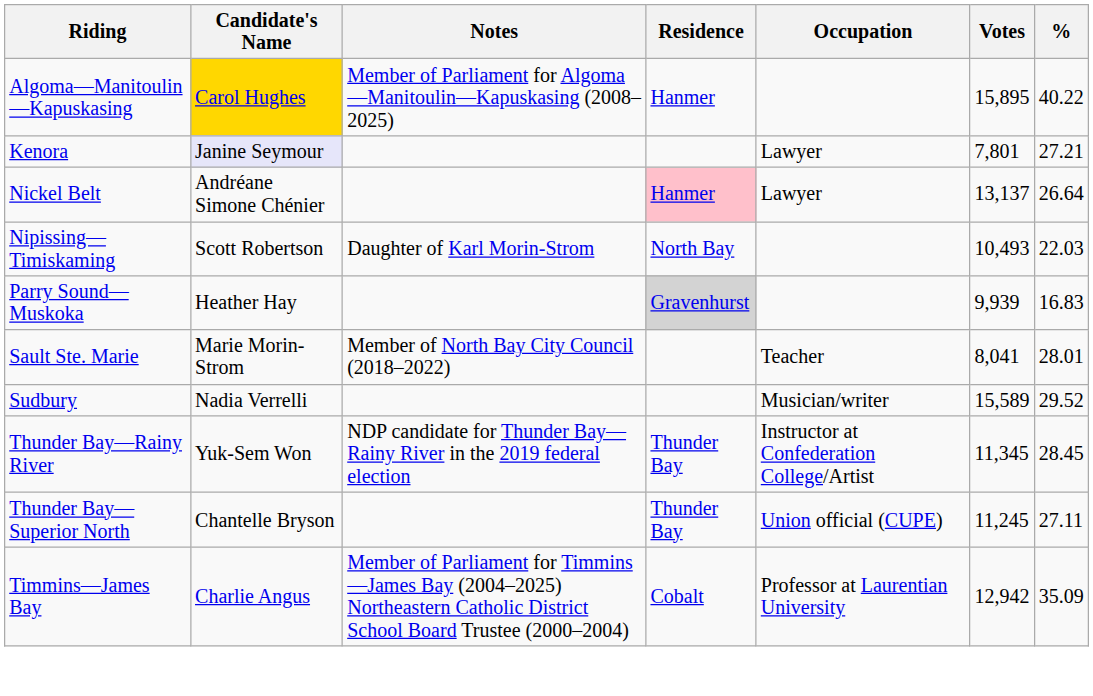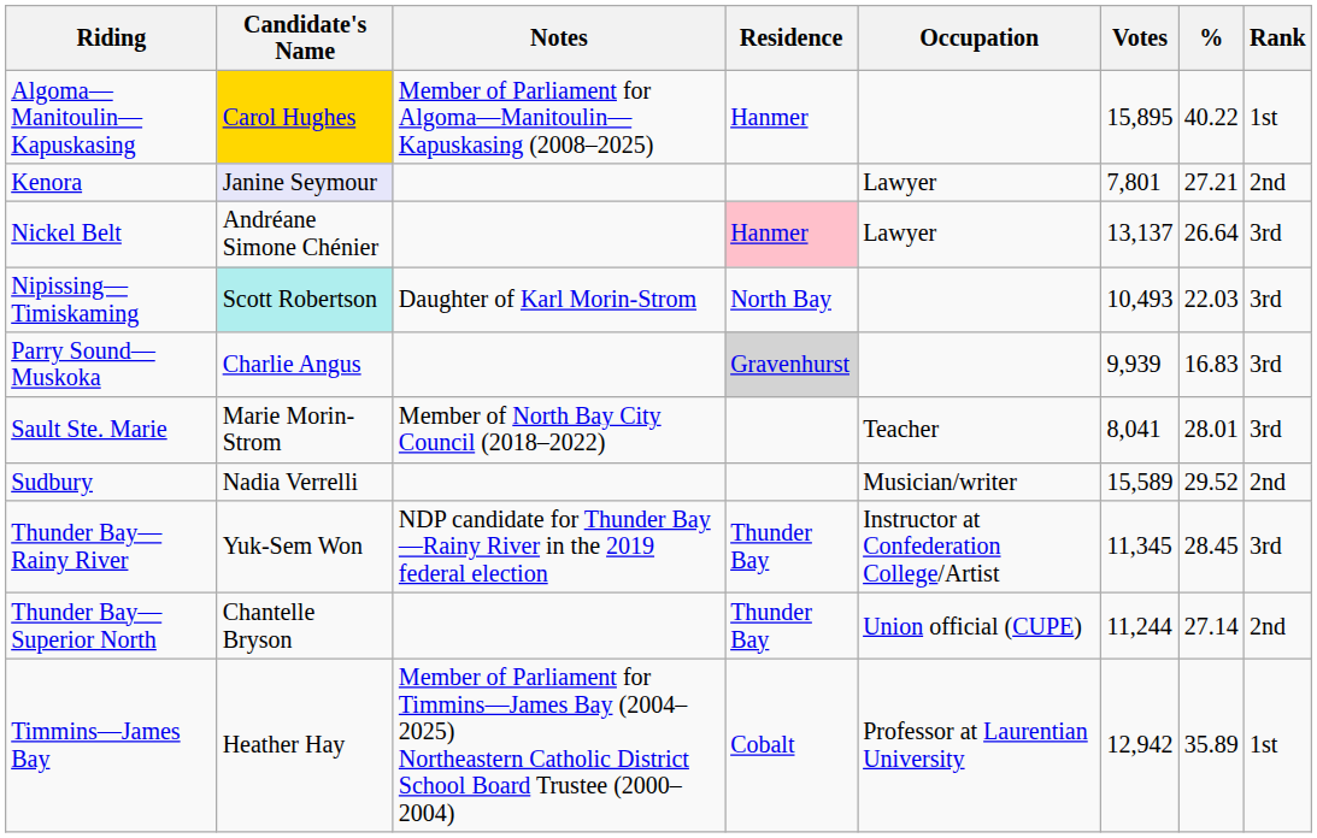+ column: Rank | 1st | 2nd | 3rd | 3rd | 3rd | 3rd | 2nd | 3rd | 2nd | 1st
Nipissing—Timiskaming | Candidate's Name: no background -> paleturquoise background
Parry Sound—Muskoka | Candidate's Name: Heather Hay -> Charlie Angus
Thunder Bay—Superior North | Votes: 11,245 -> 11,244
Thunder Bay—Superior North | %: 27.11 -> 27.14
Timmins—James Bay | Candidate's Name: Charlie Angus -> Heather Hay
Timmins—James Bay | %: 35.09 -> 35.89
